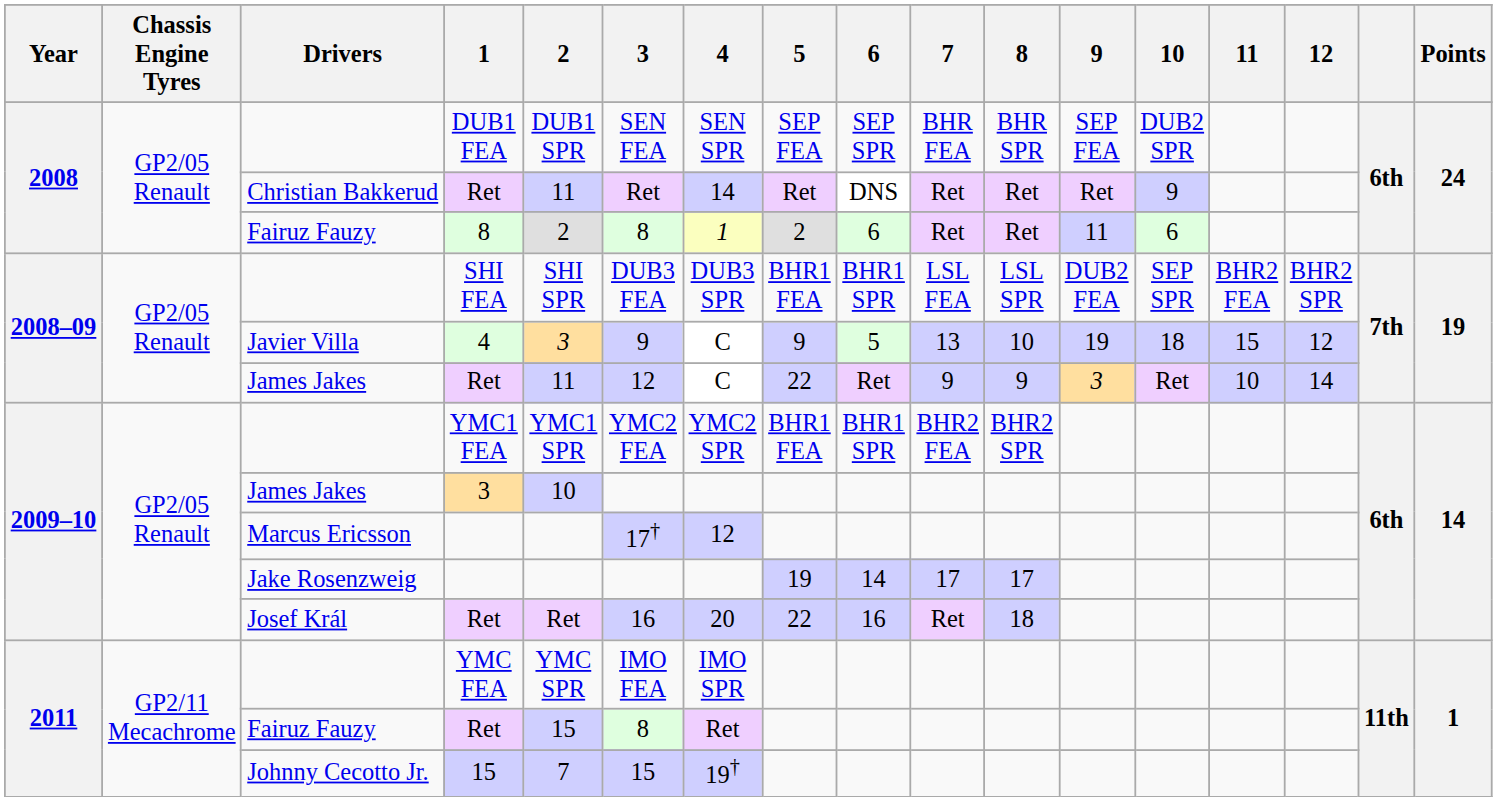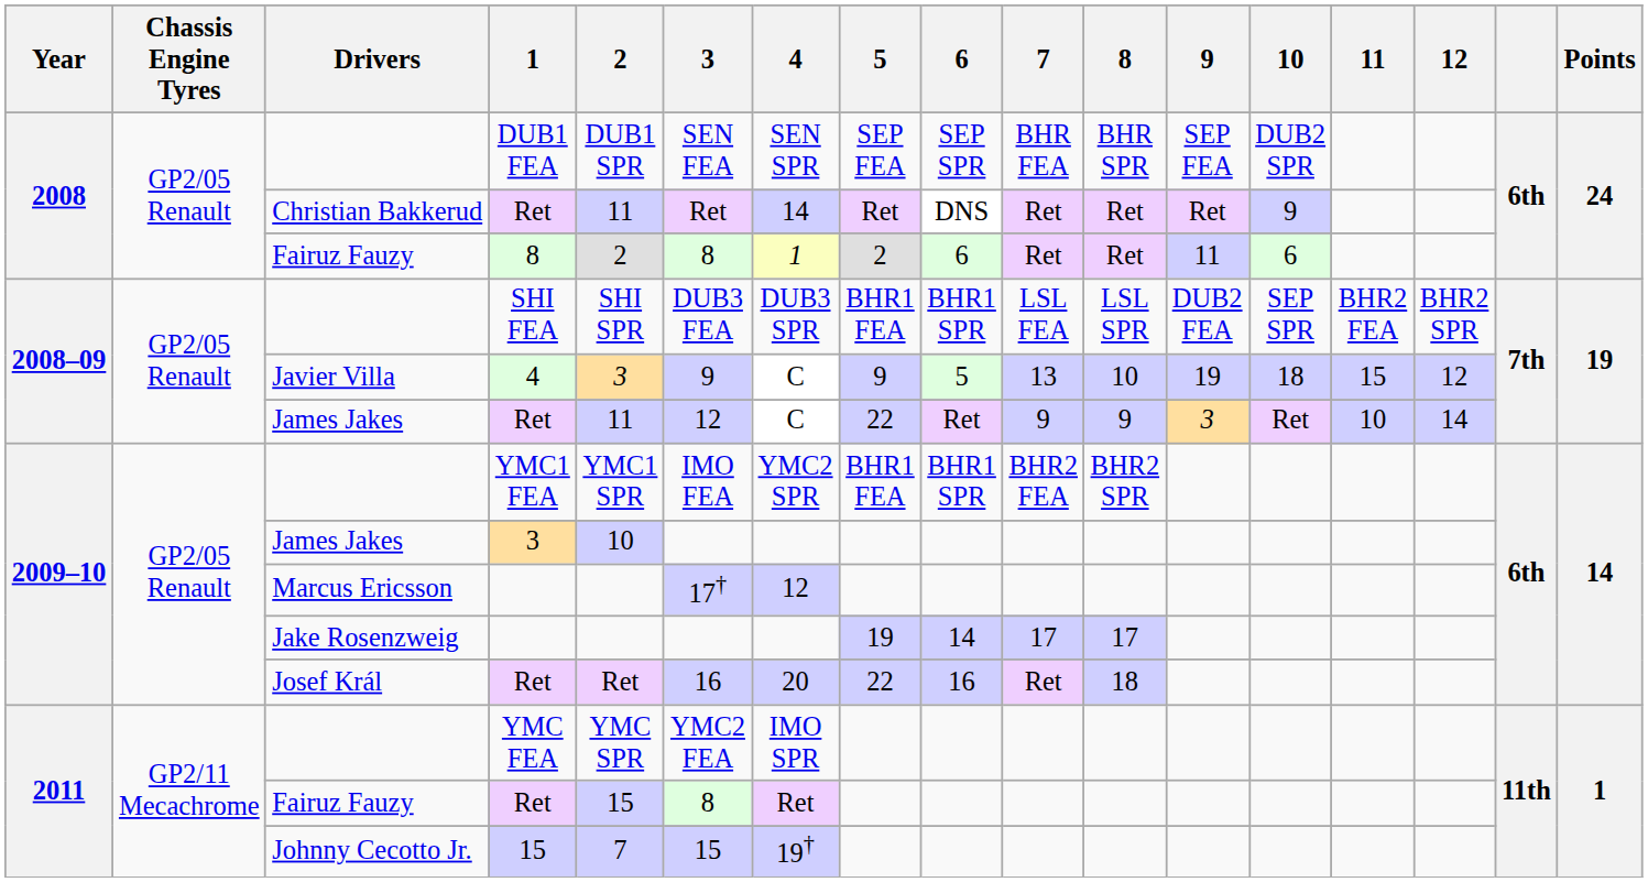YMC1 FEA | 3: YMC2 FEA -> IMO FEA
YMC FEA | 3: IMO FEA -> YMC2 FEA
